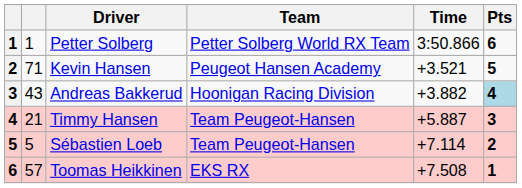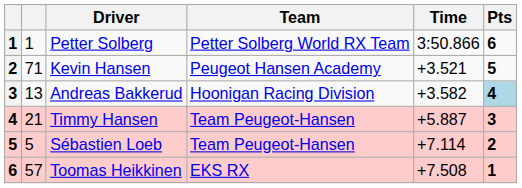Andreas Bakkerud | column 2: 43 -> 13
Andreas Bakkerud | Time: +3.882 -> +3.582
